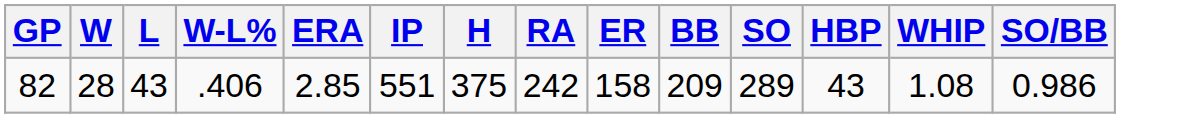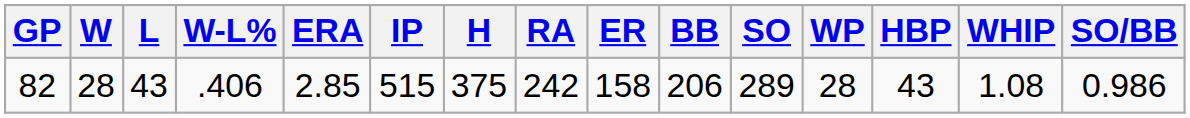+ column: WP | 28
82 | IP: 551 -> 515
82 | BB: 209 -> 206
